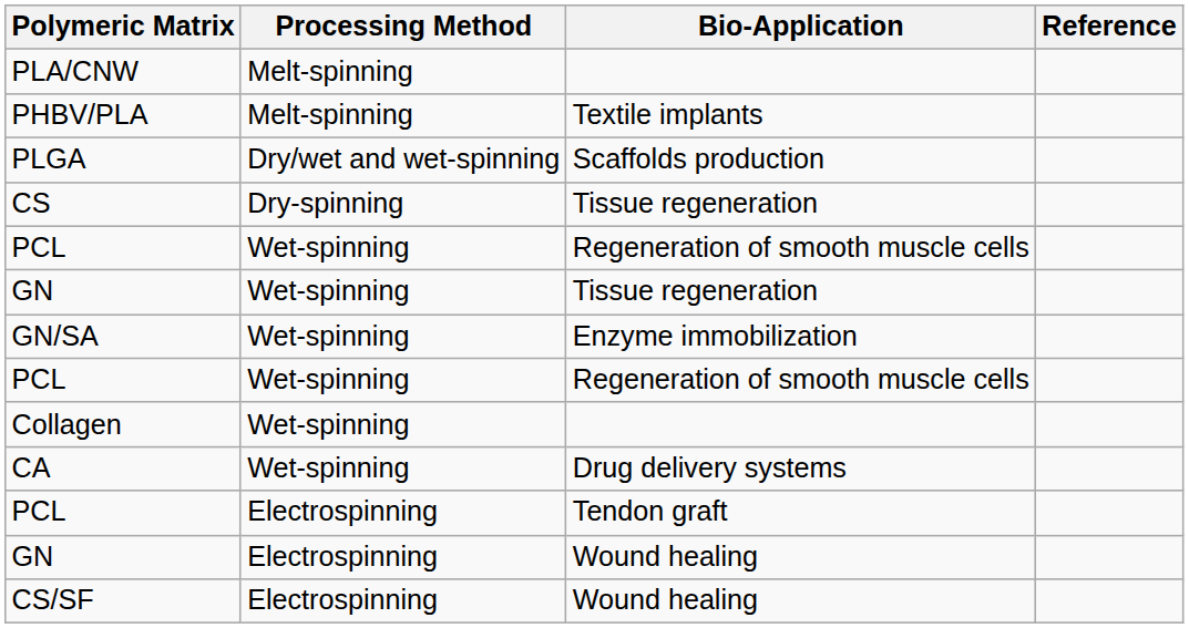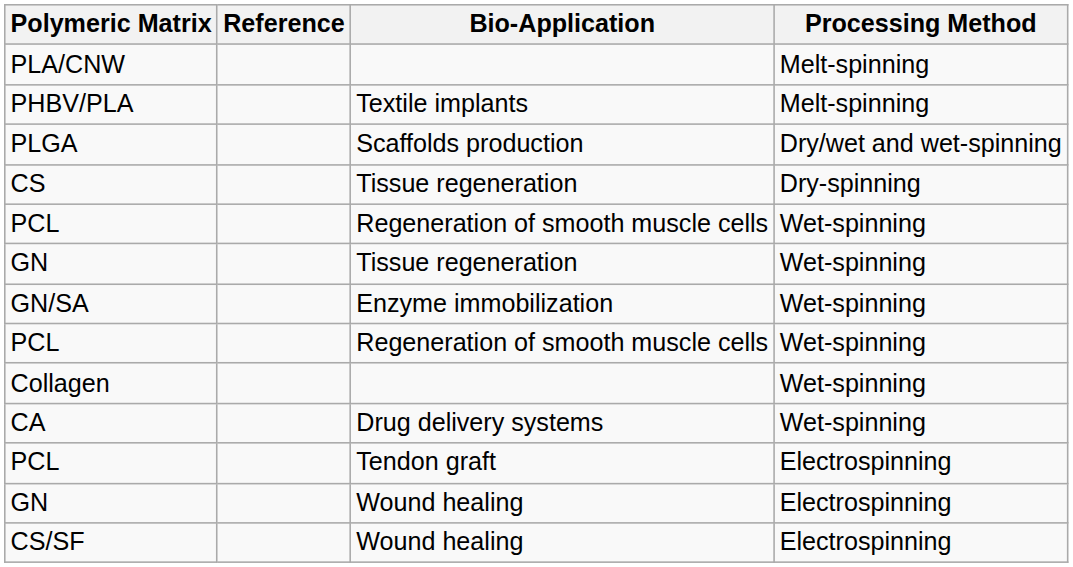columns swapped: Processing Method <-> Reference
